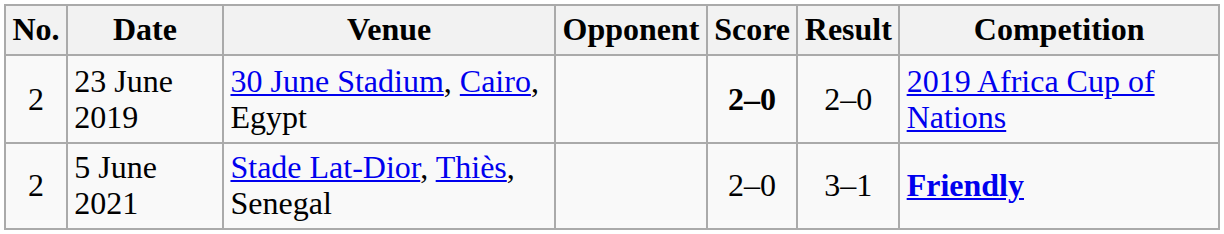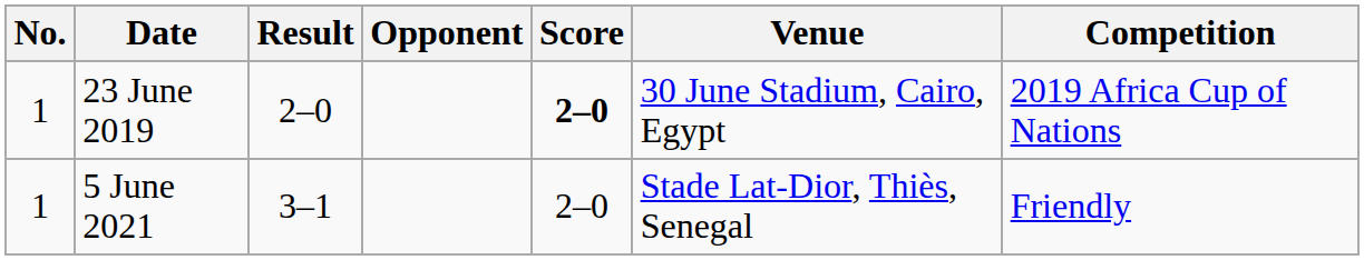columns swapped: Venue <-> Result
23 June 2019 | No.: 2 -> 1
5 June 2021 | No.: 2 -> 1
5 June 2021 | Competition: bold -> normal
